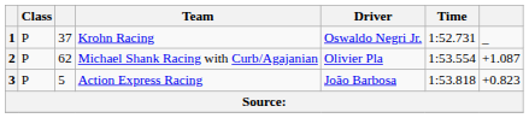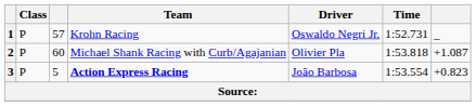1 | column 3: 37 -> 57
2 | column 3: 62 -> 60
2 | Time: 1:53.554 -> 1:53.818
3 | Team: normal -> bold
3 | Time: 1:53.818 -> 1:53.554
